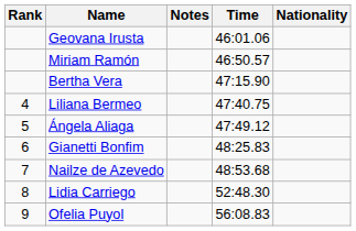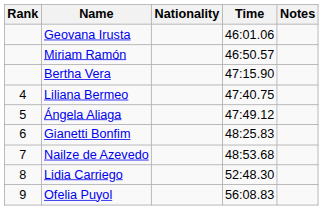columns swapped: Nationality <-> Notes
